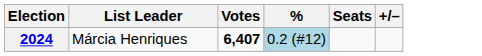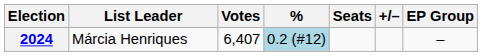+ column: EP Group | –
2024 | Votes: bold -> normal
